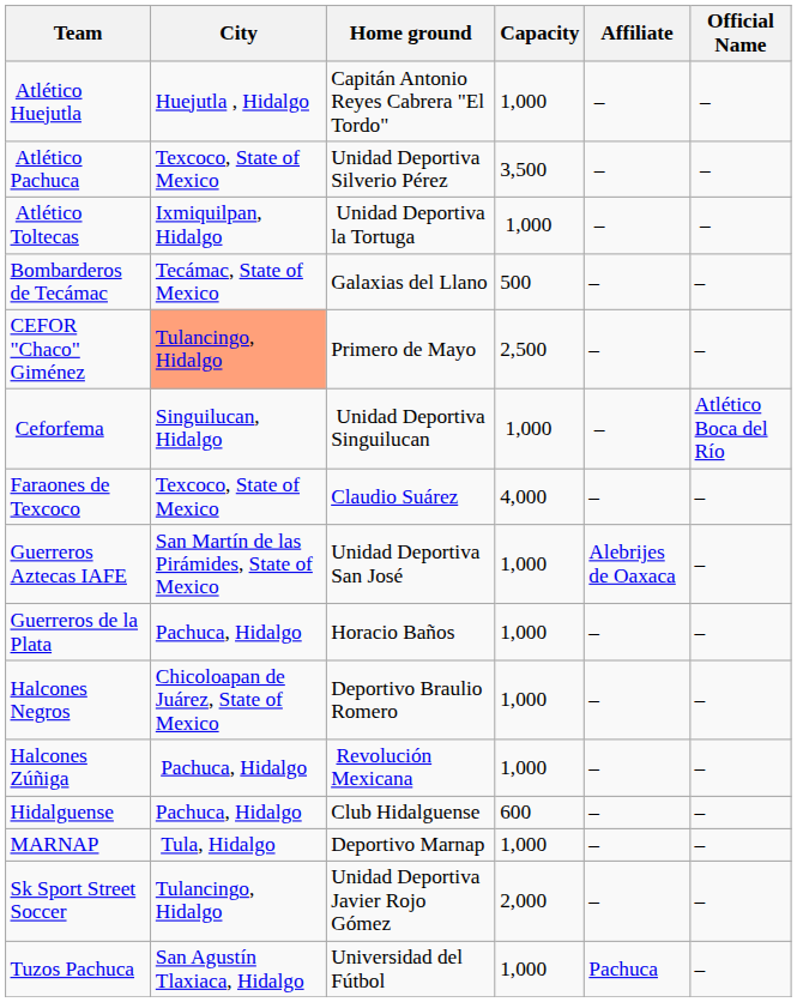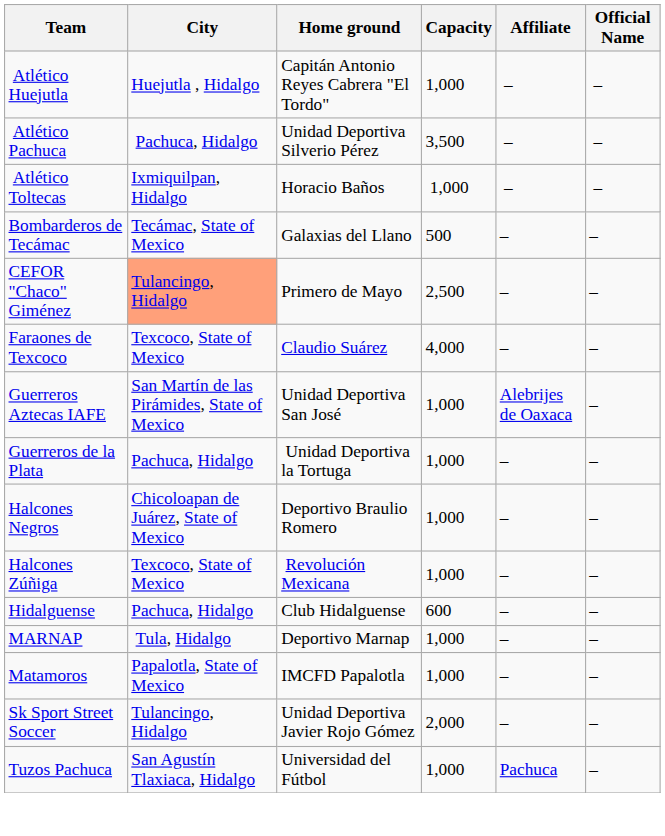Atlético Pachuca | City: Texcoco, State of Mexico -> Pachuca, Hidalgo
Atlético Toltecas | Home ground: Unidad Deportiva la Tortuga -> Horacio Baños
- row: Ceforfema | Singuilucan, Hidalgo | Unidad Deportiva Singuilucan | 1,000 | – | Atlético Boca del Río
Guerreros de la Plata | Home ground: Horacio Baños -> Unidad Deportiva la Tortuga
Halcones Zúñiga | City: Pachuca, Hidalgo -> Texcoco, State of Mexico
+ row: Matamoros | Papalotla, State of Mexico | IMCFD Papalotla | 1,000 | – | –
